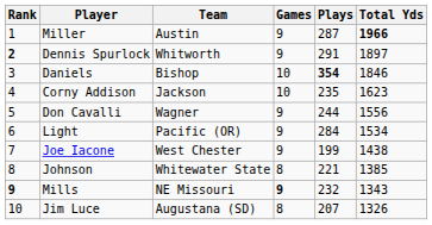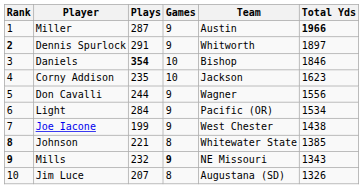columns swapped: Team <-> Plays
Johnson | Rank: normal -> bold
